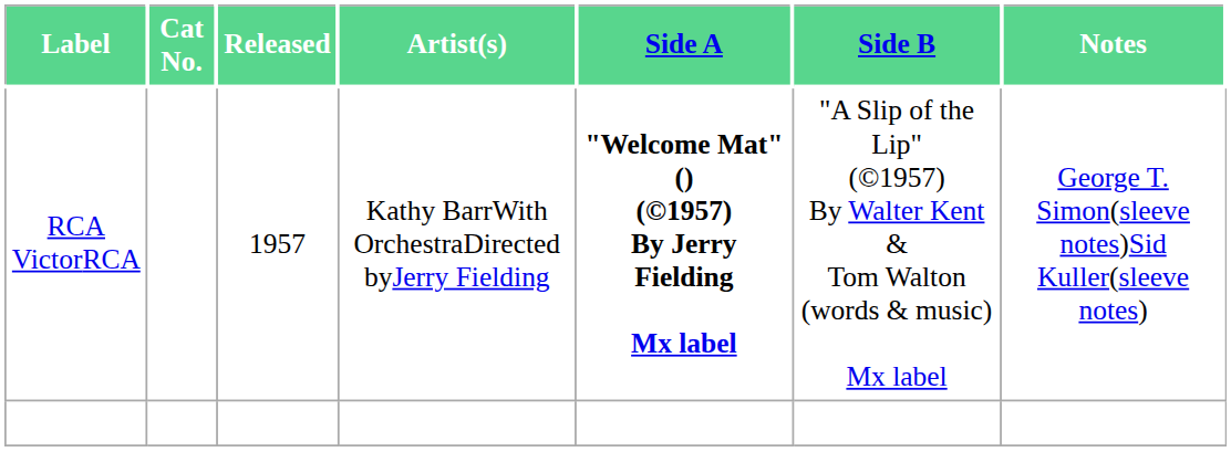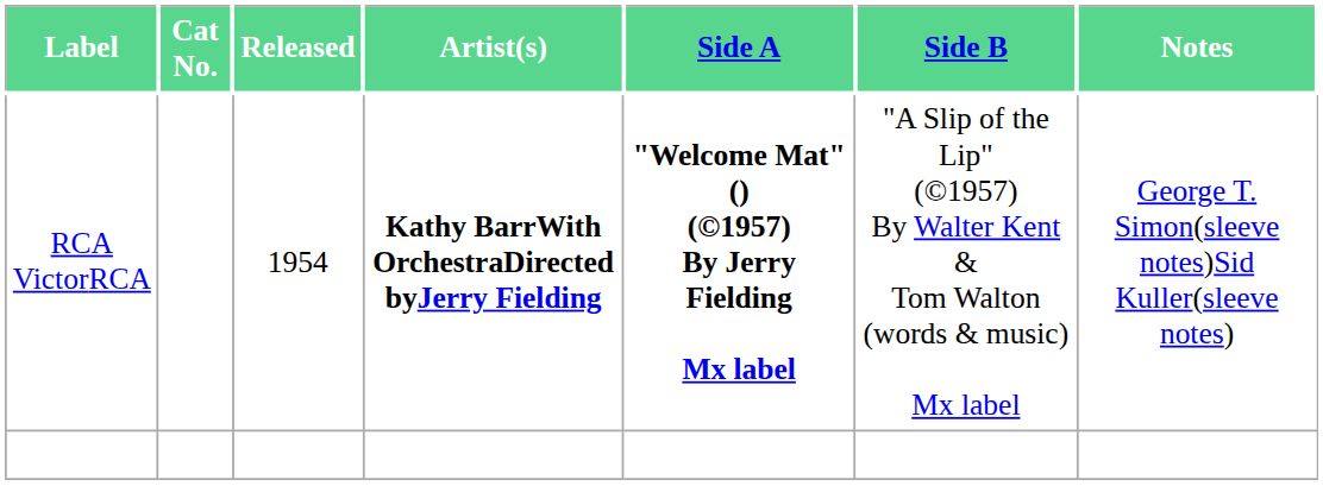RCA VictorRCA | Released: 1957 -> 1954
RCA VictorRCA | Artist(s): normal -> bold
